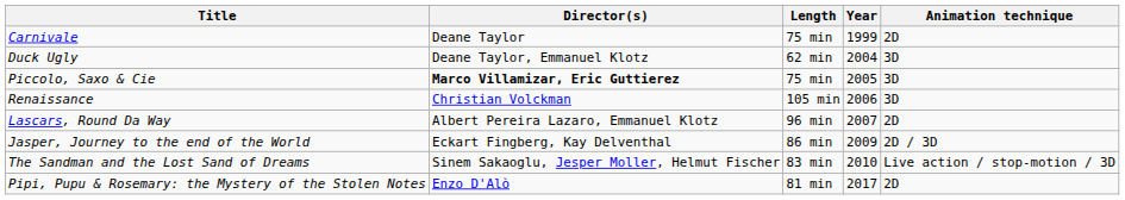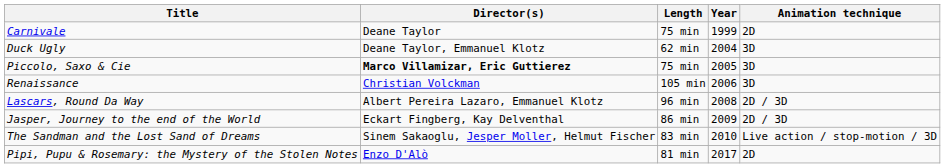Lascars, Round Da Way | Year: 2007 -> 2008
Lascars, Round Da Way | Animation technique: 2D -> 2D / 3D
